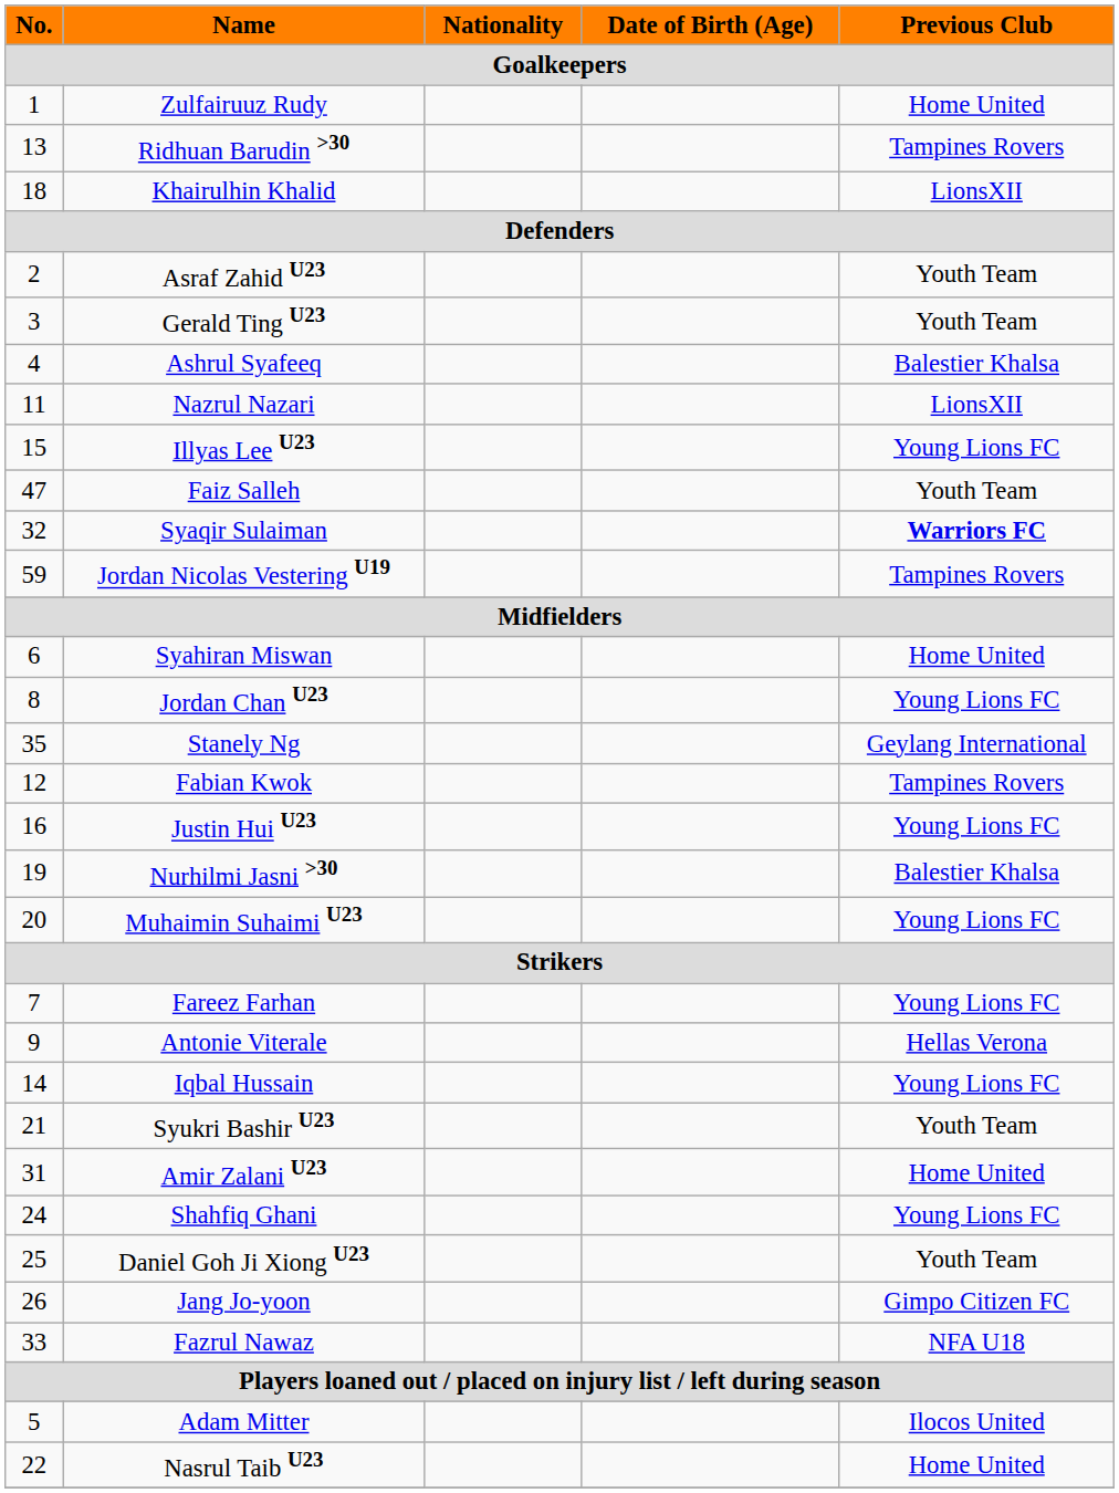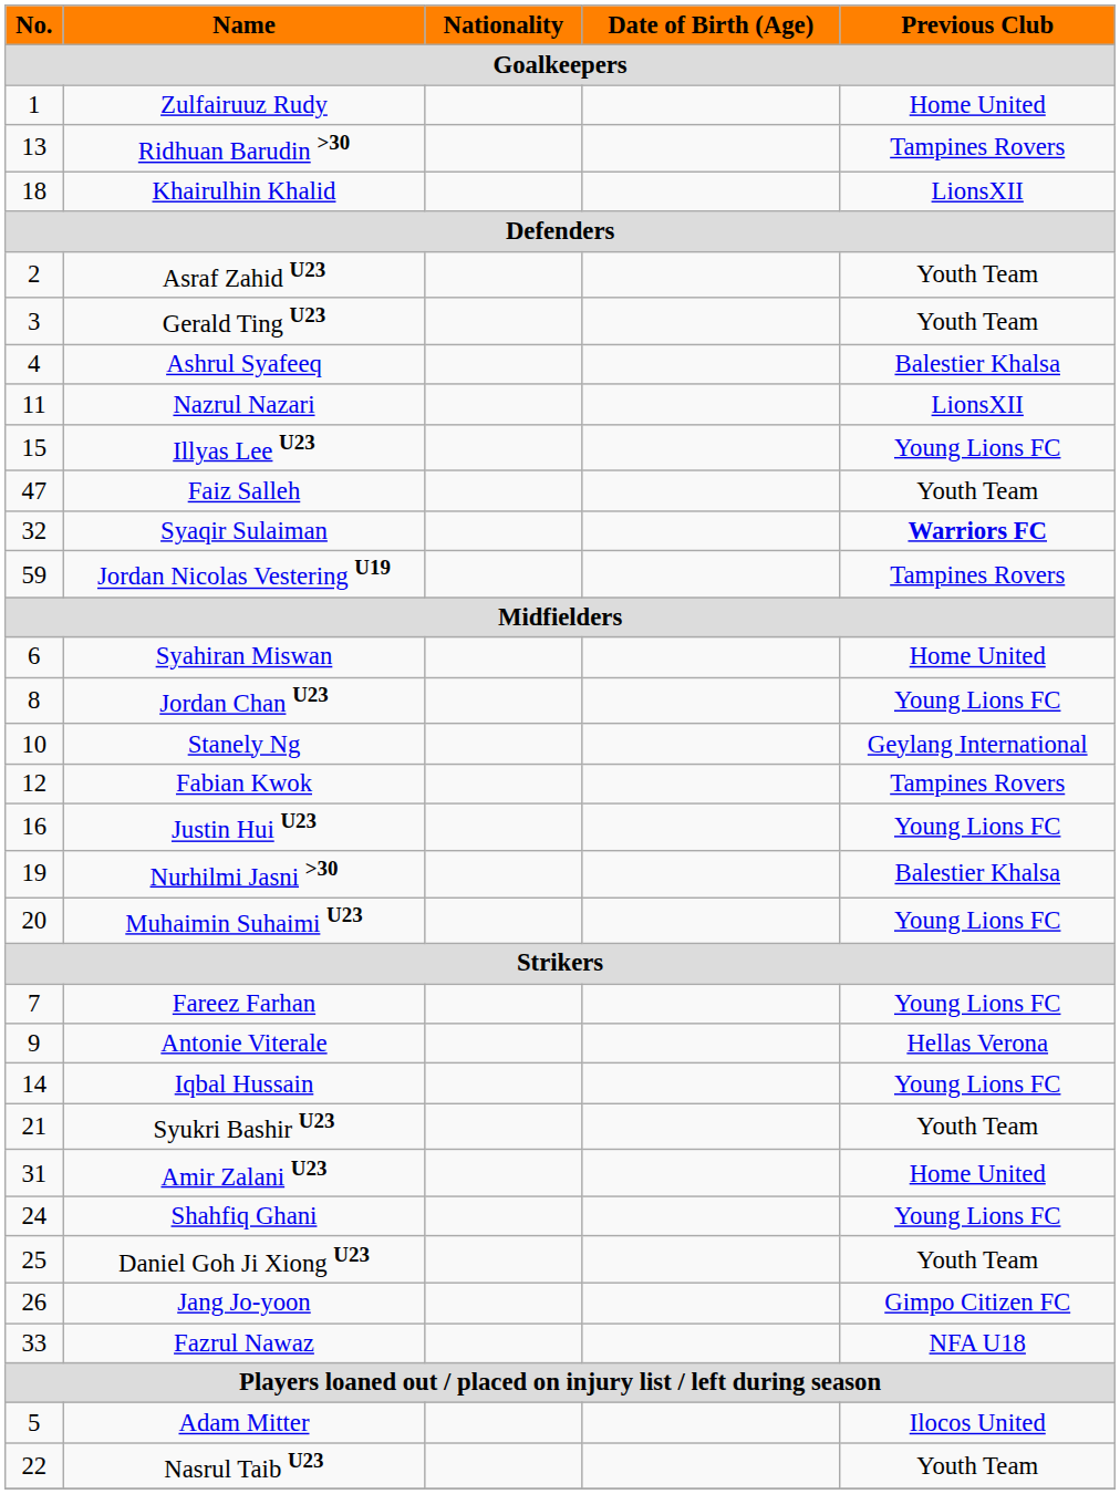Stanely Ng | No. / Goalkeepers: 35 -> 10
Nasrul Taib U23 | Previous Club / Goalkeepers: Home United -> Youth Team
